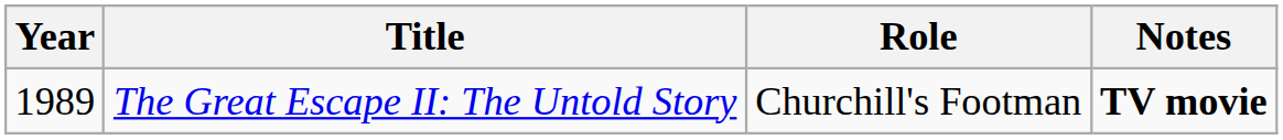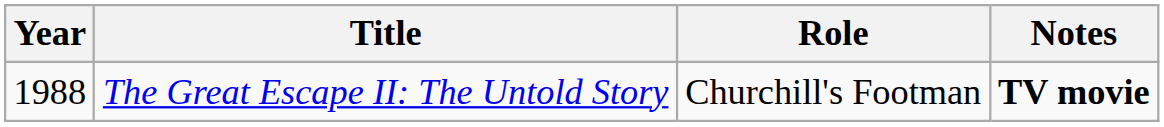The Great Escape II: The Untold Story | Year: 1989 -> 1988
